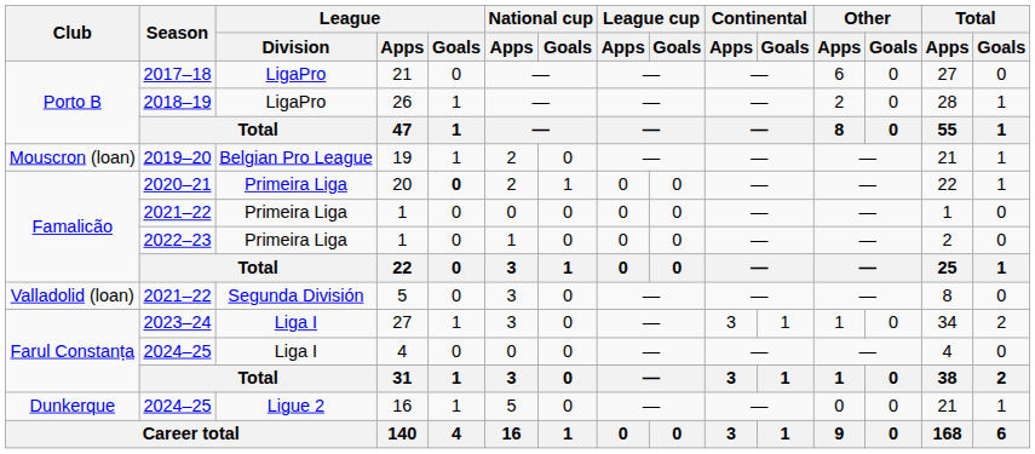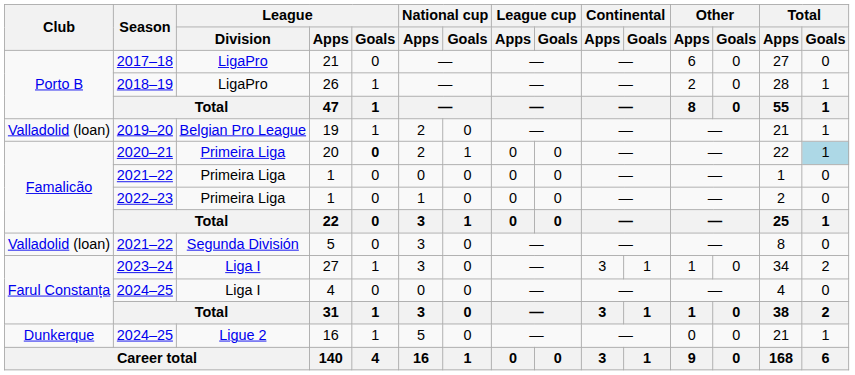19 | Club: Mouscron (loan) -> Valladolid (loan)
20 | Total / Goals: no background -> lightblue background
